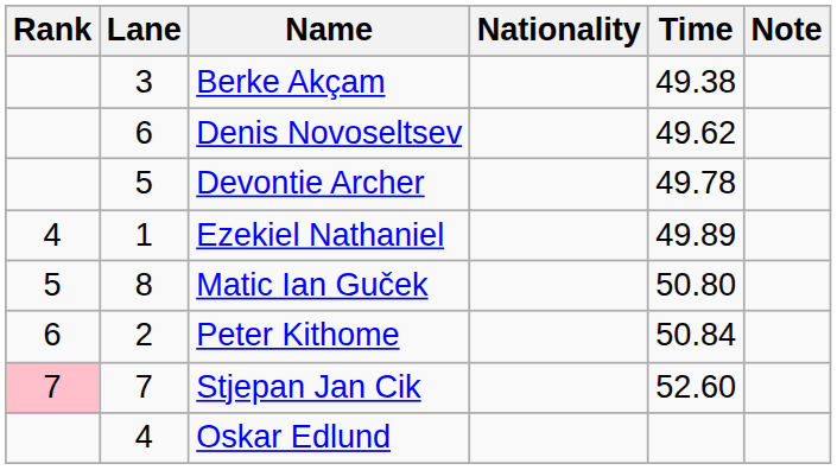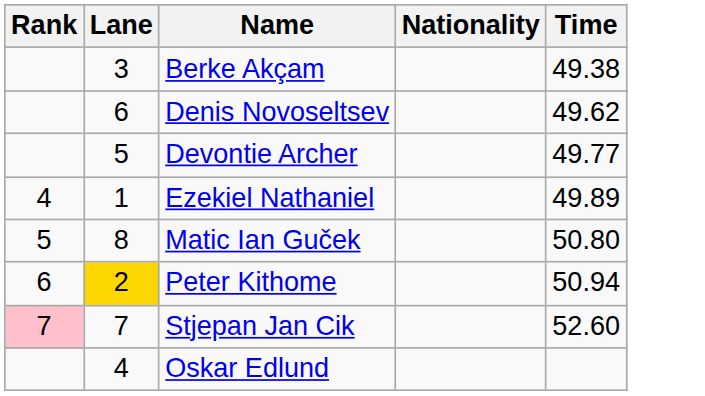- column: Note
Devontie Archer | Time: 49.78 -> 49.77
Peter Kithome | Lane: no background -> gold background
Peter Kithome | Time: 50.84 -> 50.94
